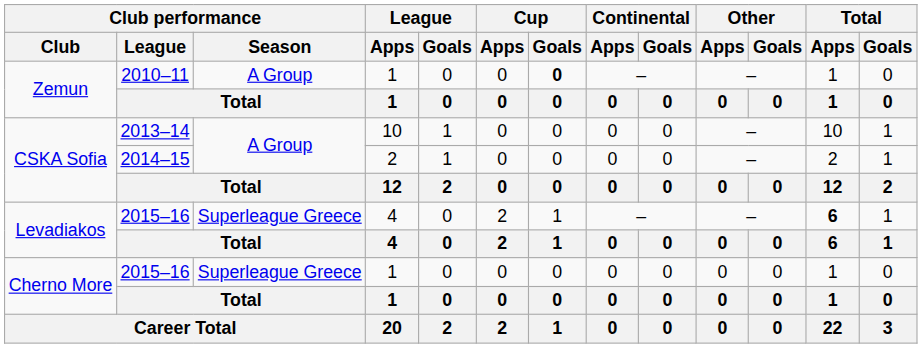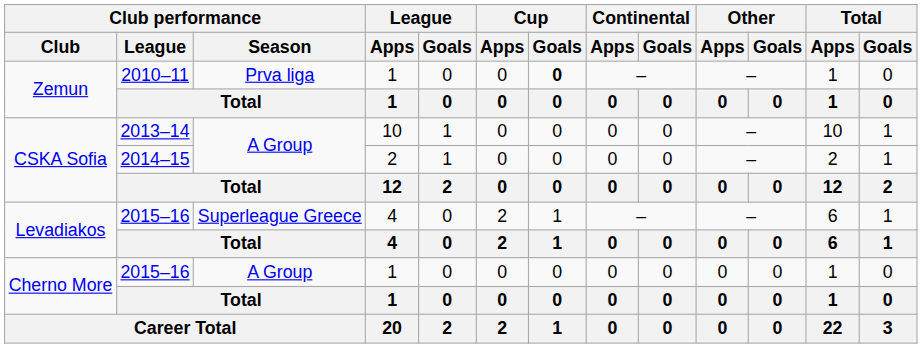Zemun / 2010–11 | Club performance / Season: A Group -> Prva liga
Levadiakos / 2015–16 | Total / Apps: bold -> normal
Cherno More / 2015–16 | Club performance / Season: Superleague Greece -> A Group
